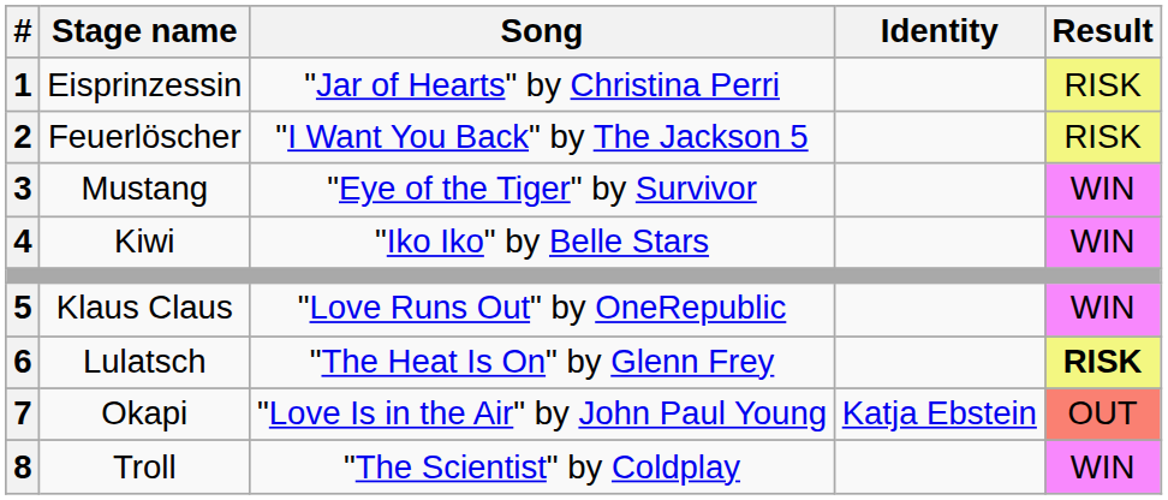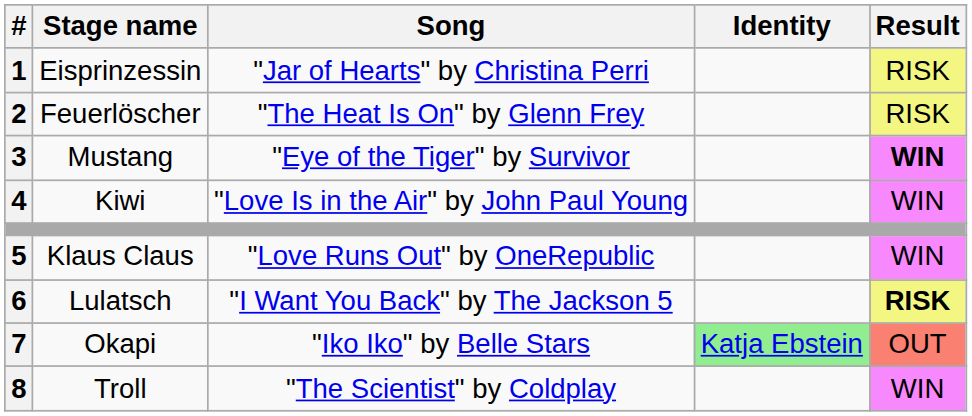Feuerlöscher | Song: "I Want You Back" by The Jackson 5 -> "The Heat Is On" by Glenn Frey
Mustang | Result: normal -> bold
Kiwi | Song: "Iko Iko" by Belle Stars -> "Love Is in the Air" by John Paul Young
Lulatsch | Song: "The Heat Is On" by Glenn Frey -> "I Want You Back" by The Jackson 5
Okapi | Song: "Love Is in the Air" by John Paul Young -> "Iko Iko" by Belle Stars
Okapi | Identity: no background -> lightgreen background
